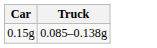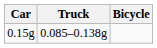+ column: Bicycle
